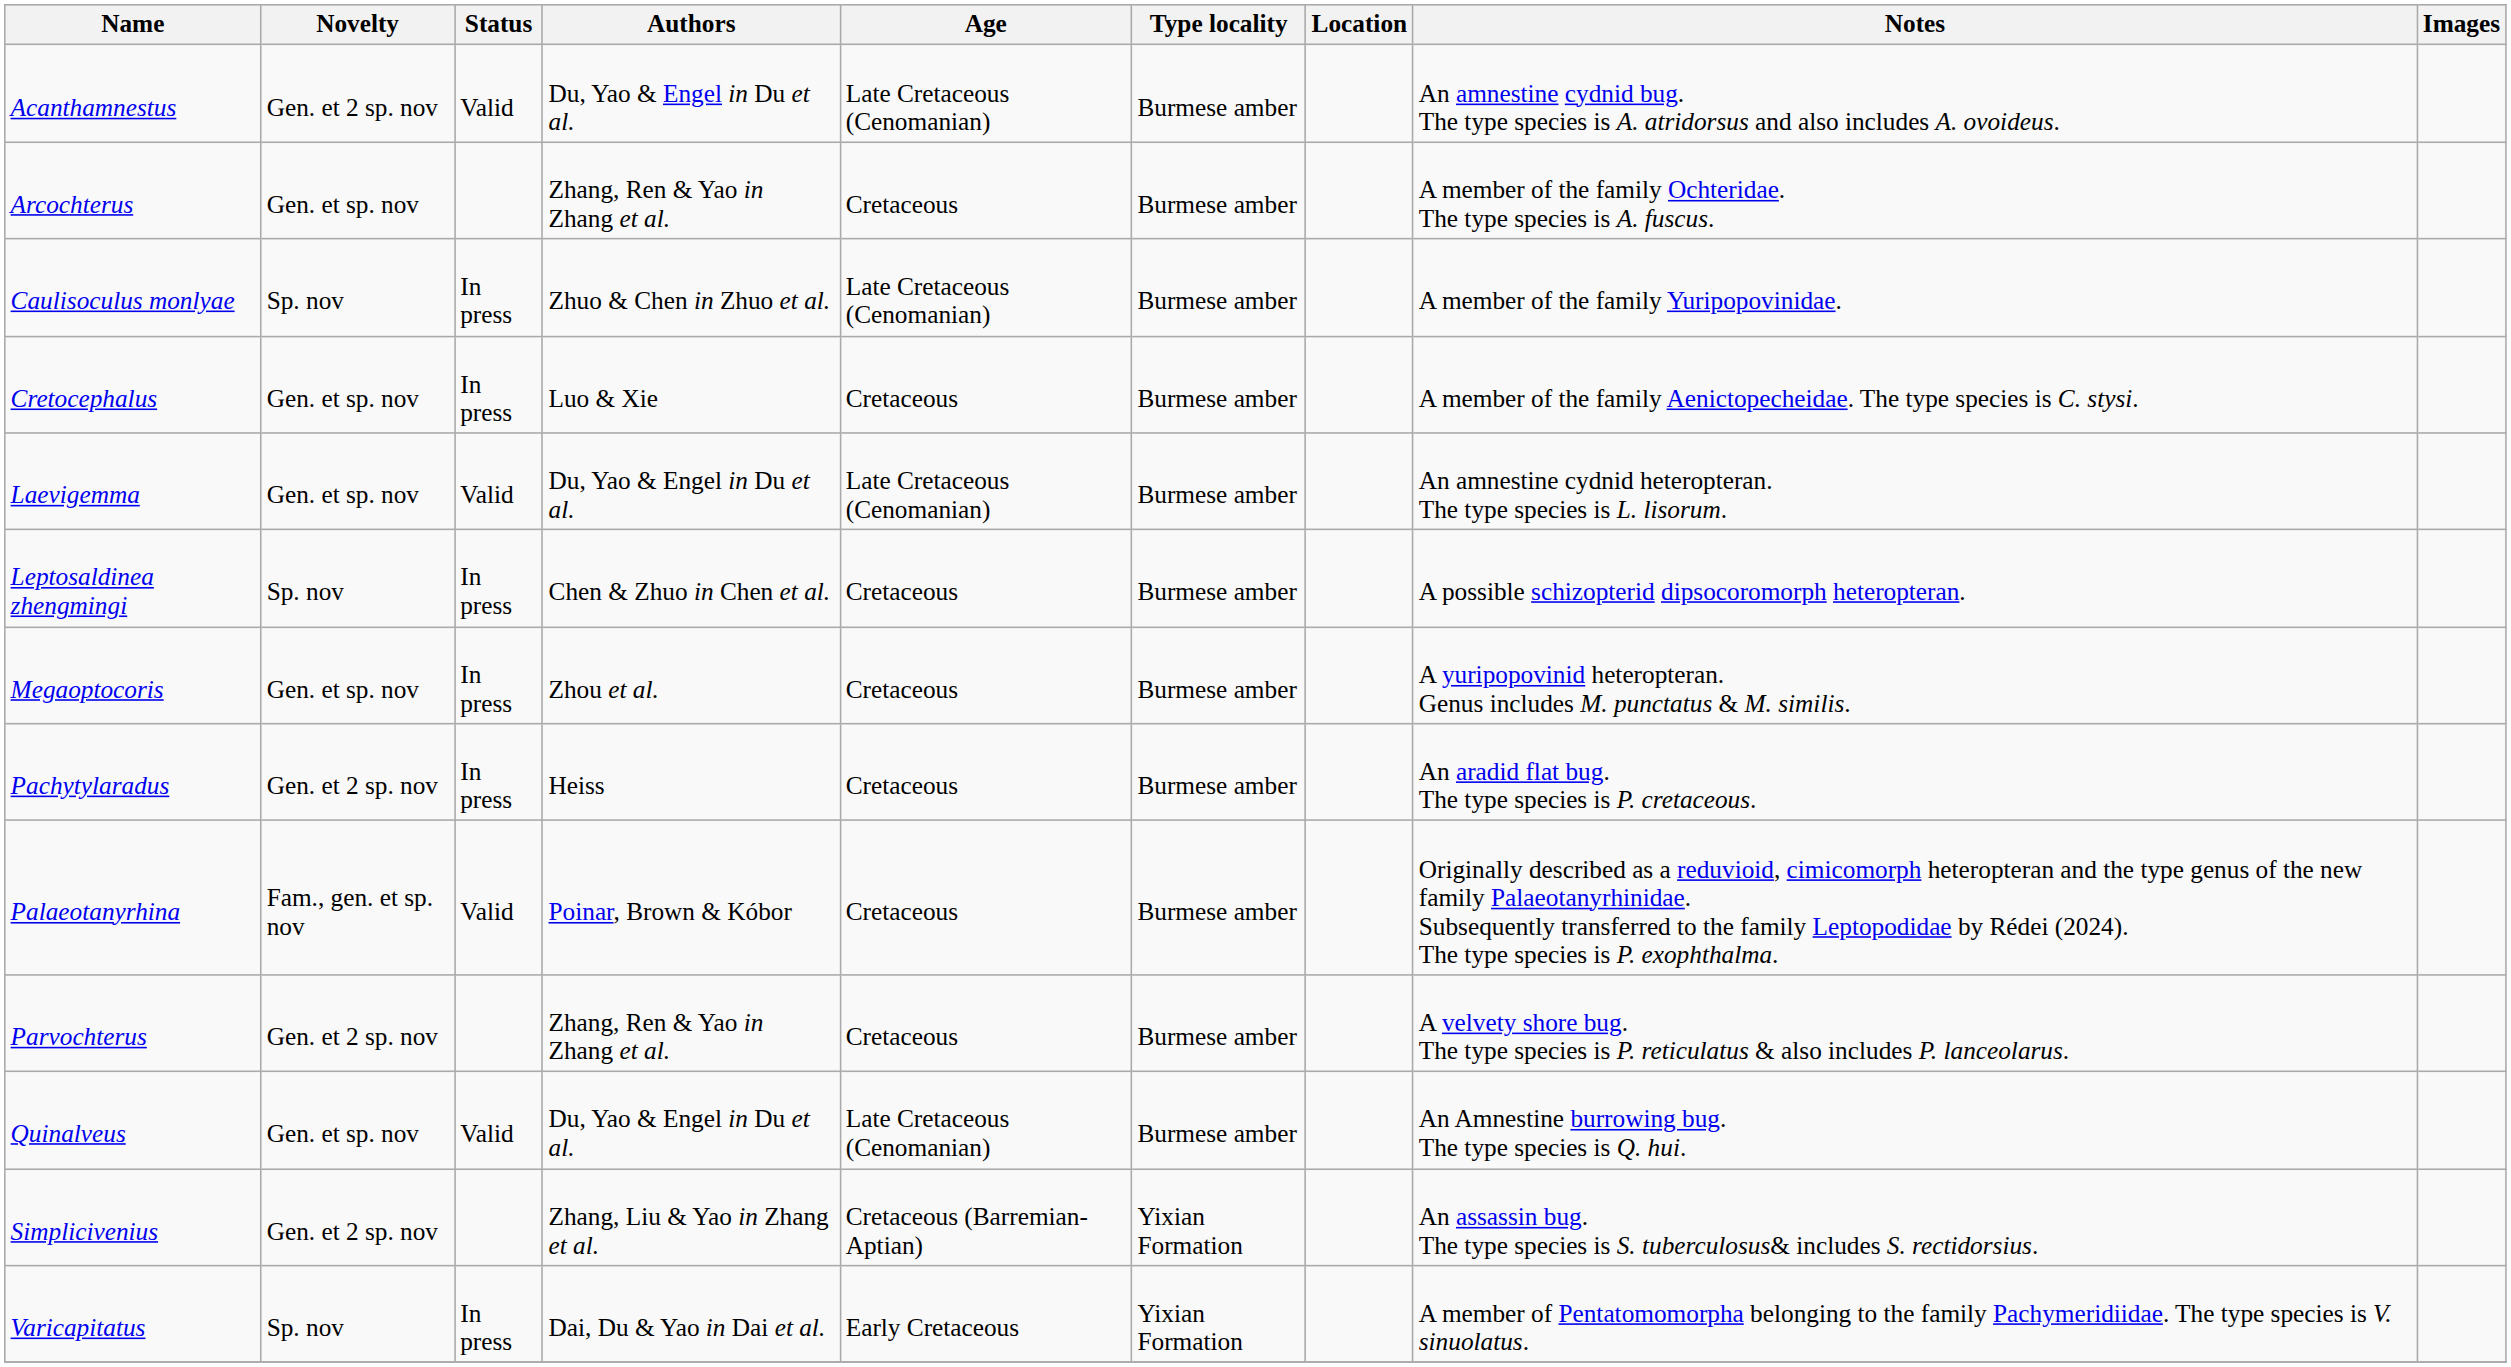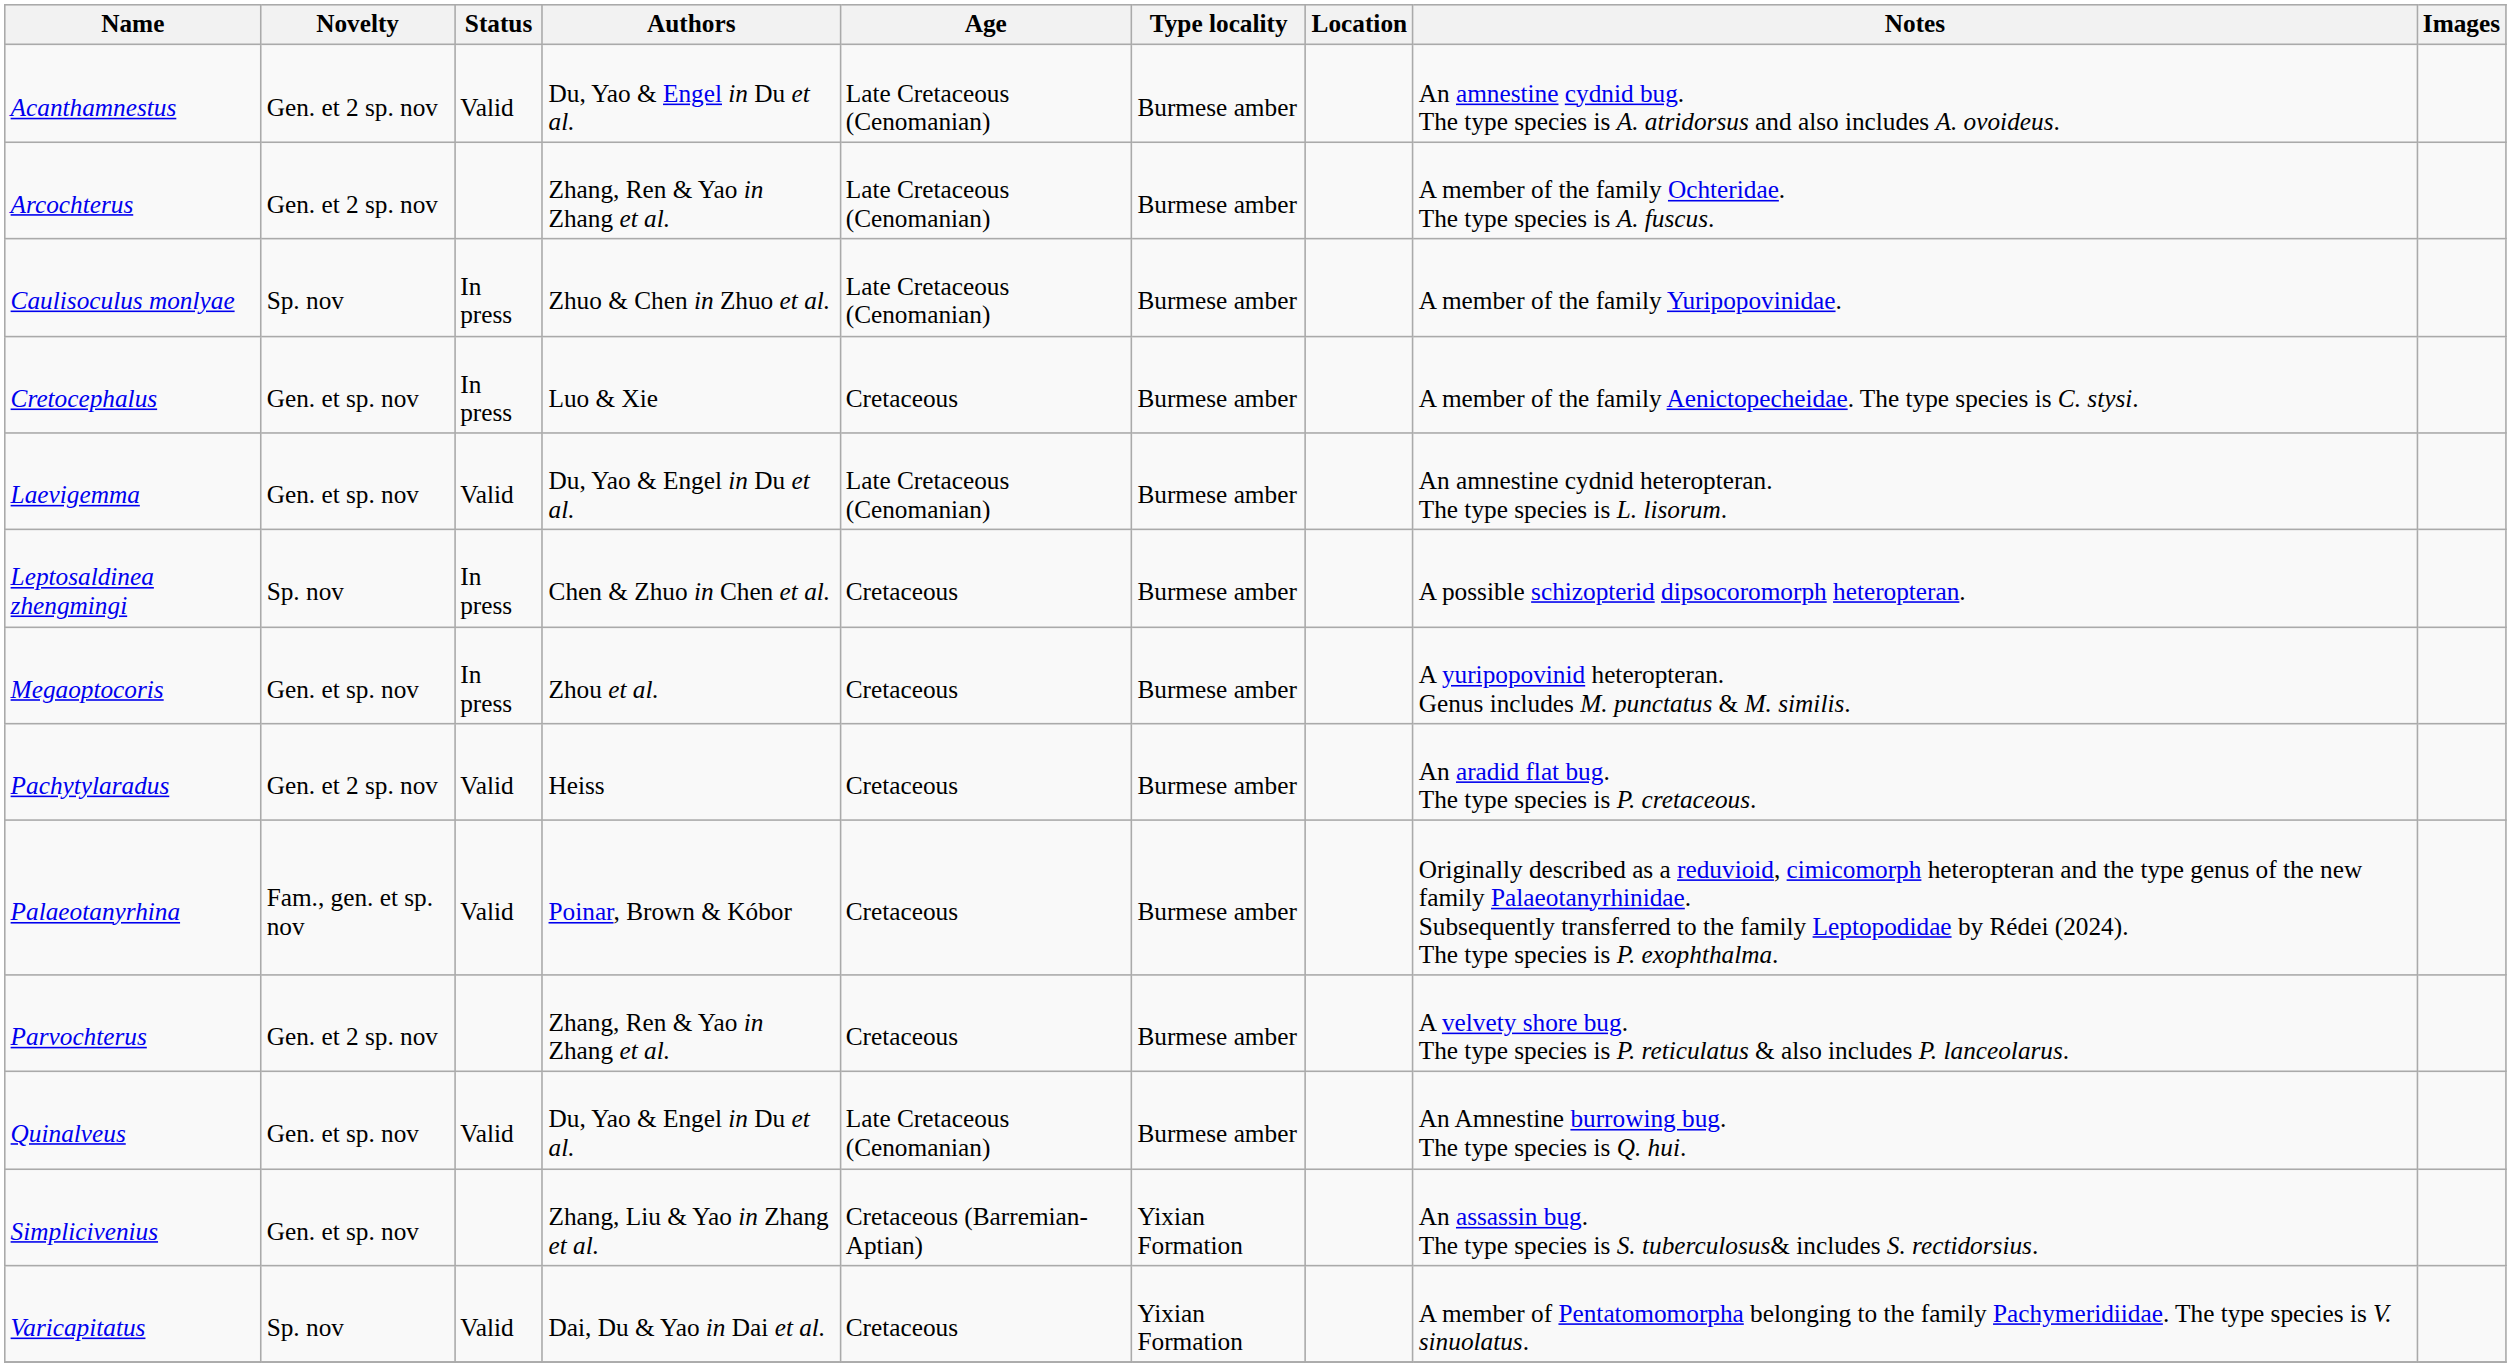Arcochterus | Novelty: Gen. et sp. nov -> Gen. et 2 sp. nov
Arcochterus | Age: Cretaceous -> Late Cretaceous (Cenomanian)
Pachytylaradus | Status: In press -> Valid
Simplicivenius | Novelty: Gen. et 2 sp. nov -> Gen. et sp. nov
Varicapitatus | Status: In press -> Valid
Varicapitatus | Age: Early Cretaceous -> Cretaceous
